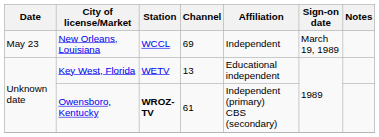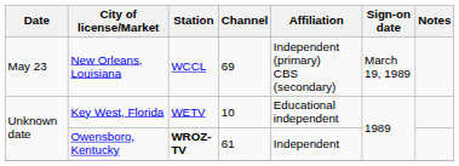New Orleans, Louisiana | Affiliation: Independent -> Independent (primary) CBS (secondary)
Key West, Florida | Channel: 13 -> 10
Owensboro, Kentucky | Affiliation: Independent (primary) CBS (secondary) -> Independent
